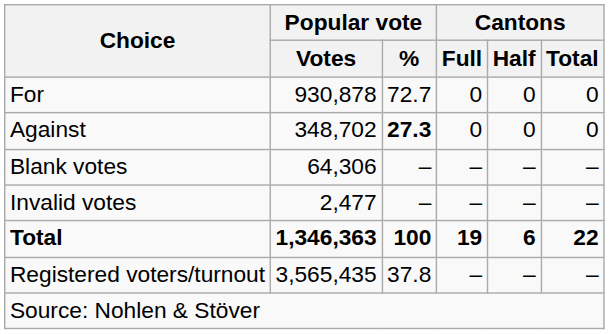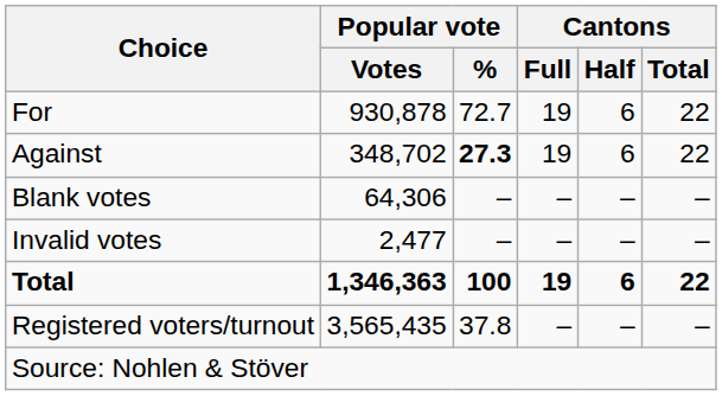For | Cantons / Full: 0 -> 19
For | Cantons / Half: 0 -> 6
For | Cantons / Total: 0 -> 22
Against | Cantons / Full: 0 -> 19
Against | Cantons / Half: 0 -> 6
Against | Cantons / Total: 0 -> 22
